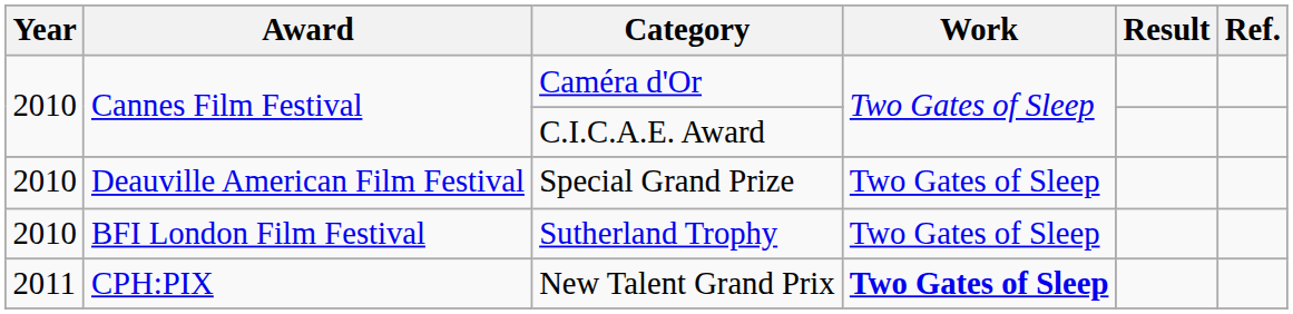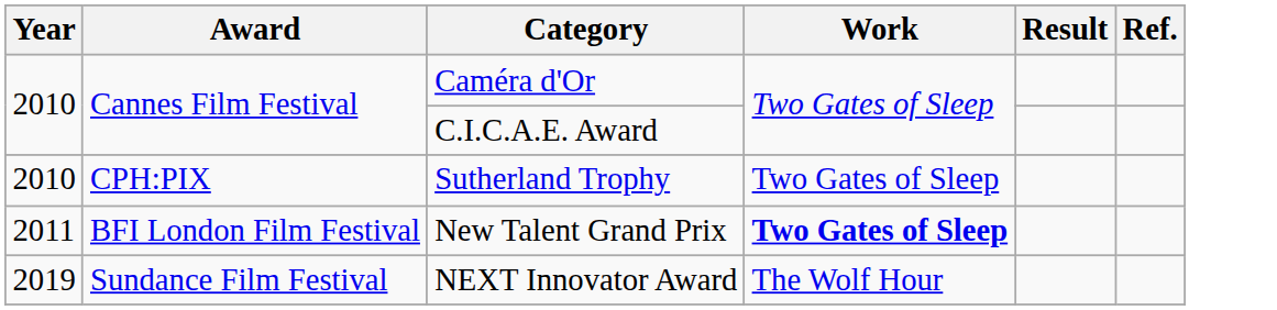- row: 2010 | Deauville American Film Festival | Special Grand Prize | Two Gates of Sleep
Sutherland Trophy | Award: BFI London Film Festival -> CPH:PIX
New Talent Grand Prix | Award: CPH:PIX -> BFI London Film Festival
+ row: 2019 | Sundance Film Festival | NEXT Innovator Award | The Wolf Hour
